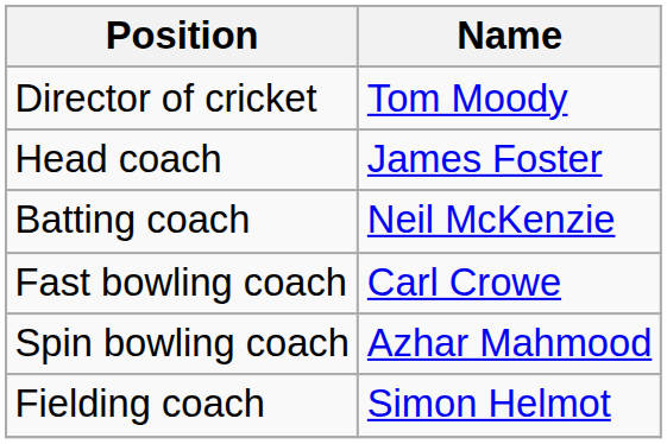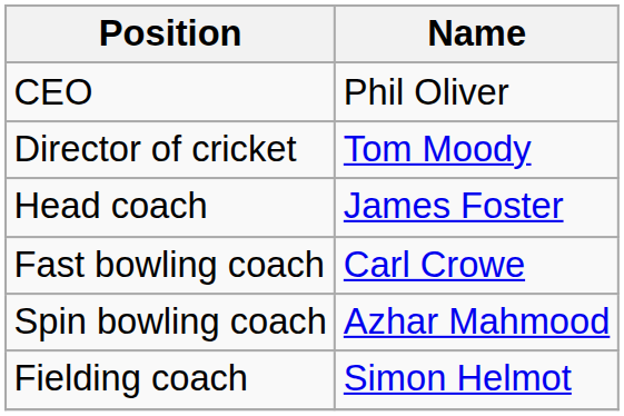+ row: CEO | Phil Oliver
- row: Batting coach | Neil McKenzie
